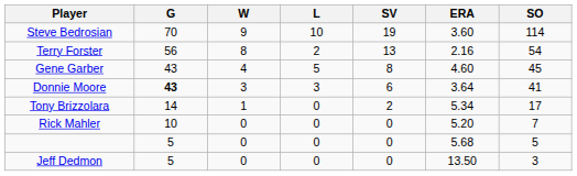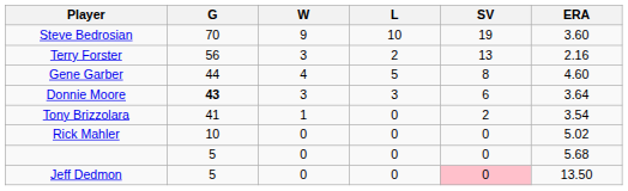- column: SO | 114 | 54 | 45 | 41 | 17 | 7 | 5 | 3
Terry Forster | W: 8 -> 3
Gene Garber | G: 43 -> 44
Tony Brizzolara | G: 14 -> 41
Tony Brizzolara | ERA: 5.34 -> 3.54
Rick Mahler | ERA: 5.20 -> 5.02
Jeff Dedmon | SV: no background -> pink background
